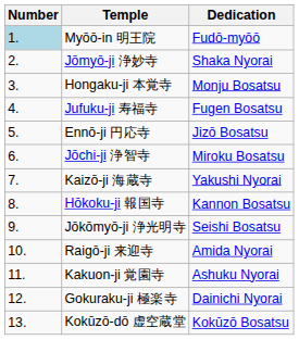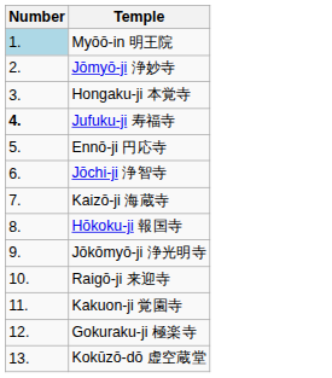- column: Dedication | Fudō-myōō | Shaka Nyorai | Monju Bosatsu | Fugen Bosatsu | Jizō Bosatsu | Miroku Bosatsu | Yakushi Nyorai | Kannon Bosatsu | Seishi Bosatsu | Amida Nyorai | Ashuku Nyorai | Dainichi Nyorai | Kokūzō Bosatsu
Jufuku-ji 寿福寺 | Number: normal -> bold
